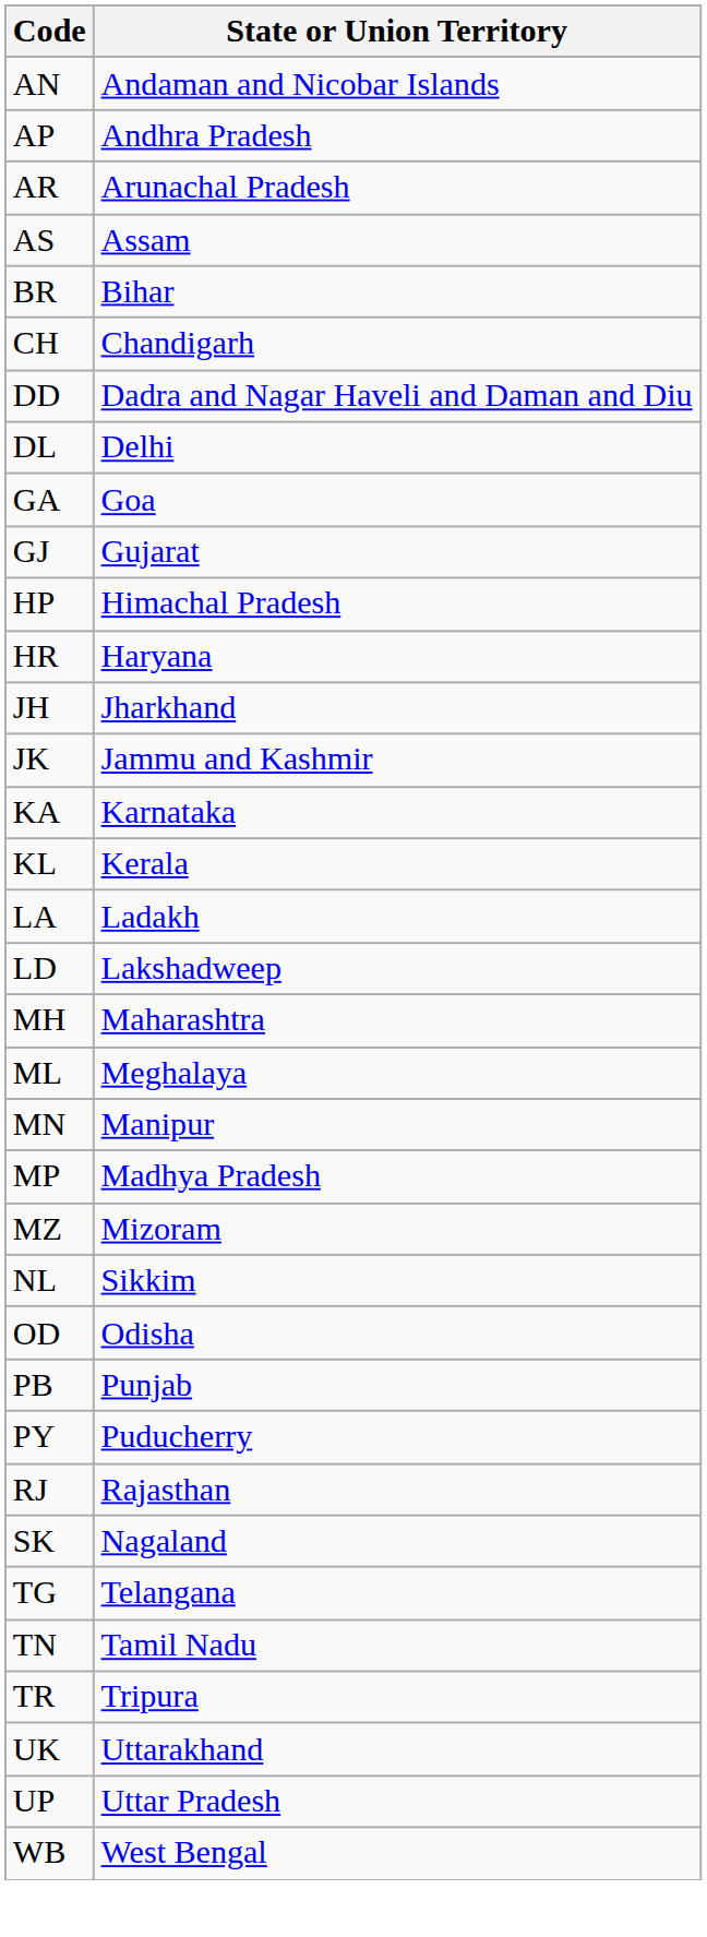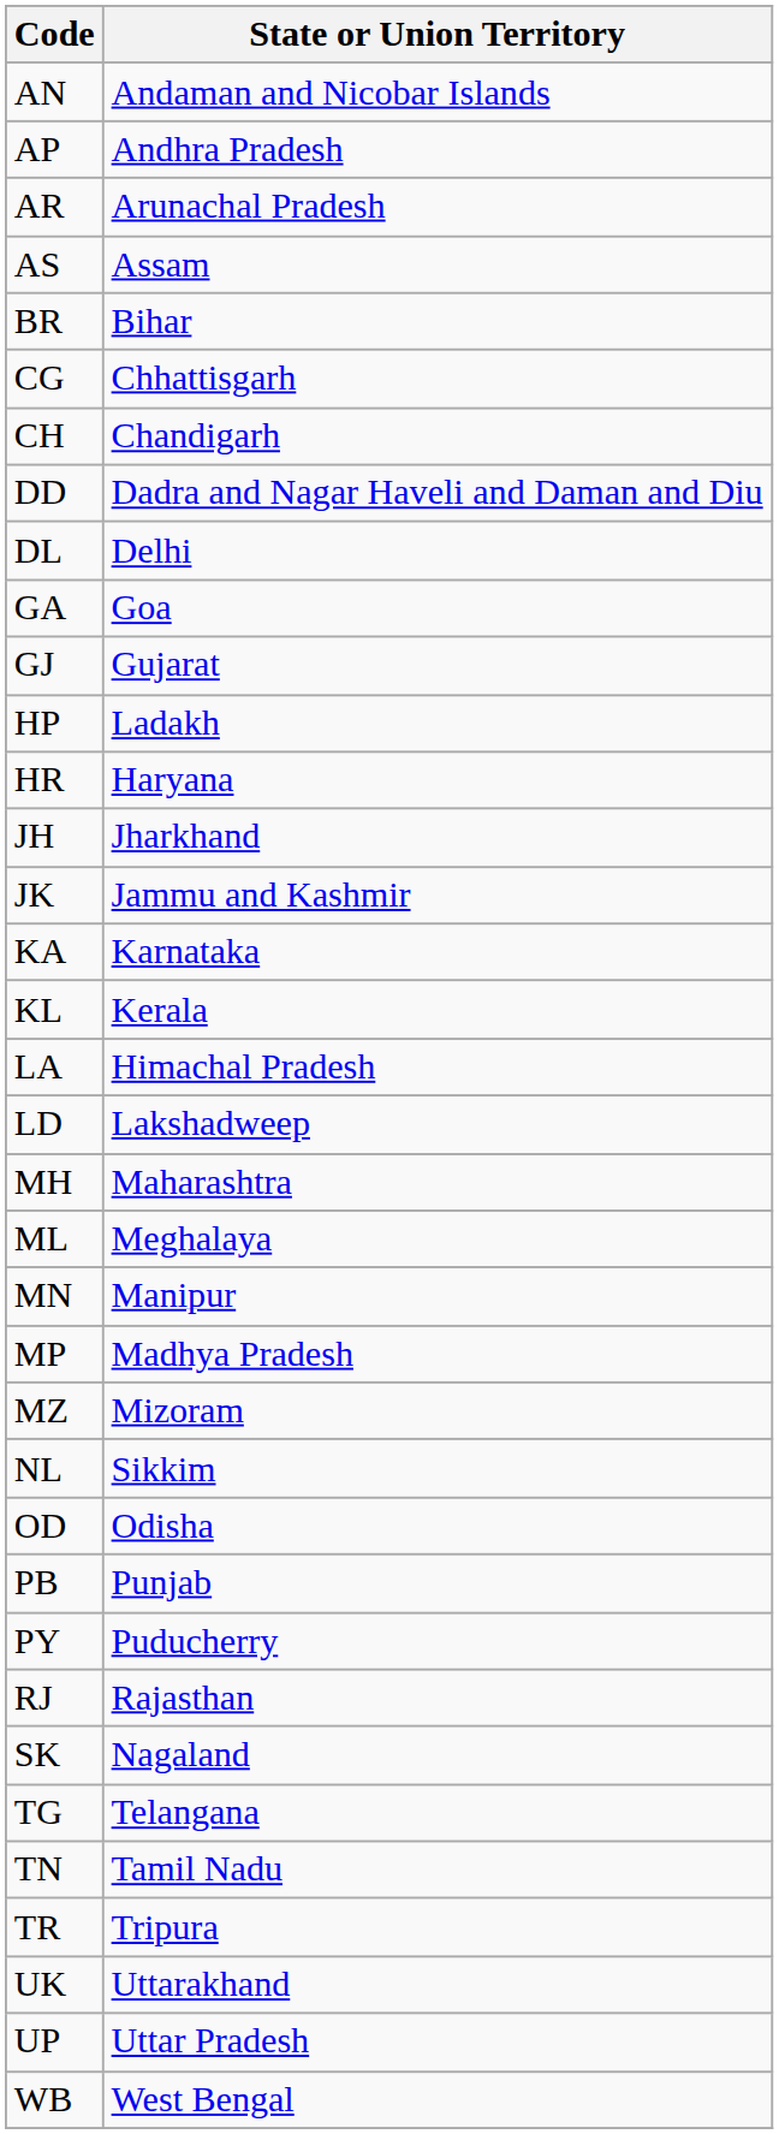+ row: CG | Chhattisgarh
HP | State or Union Territory: Himachal Pradesh -> Ladakh
LA | State or Union Territory: Ladakh -> Himachal Pradesh
